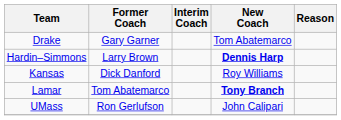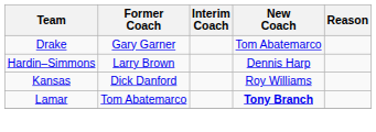Hardin–Simmons | New Coach: bold -> normal
- row: UMass | Ron Gerlufson | John Calipari
